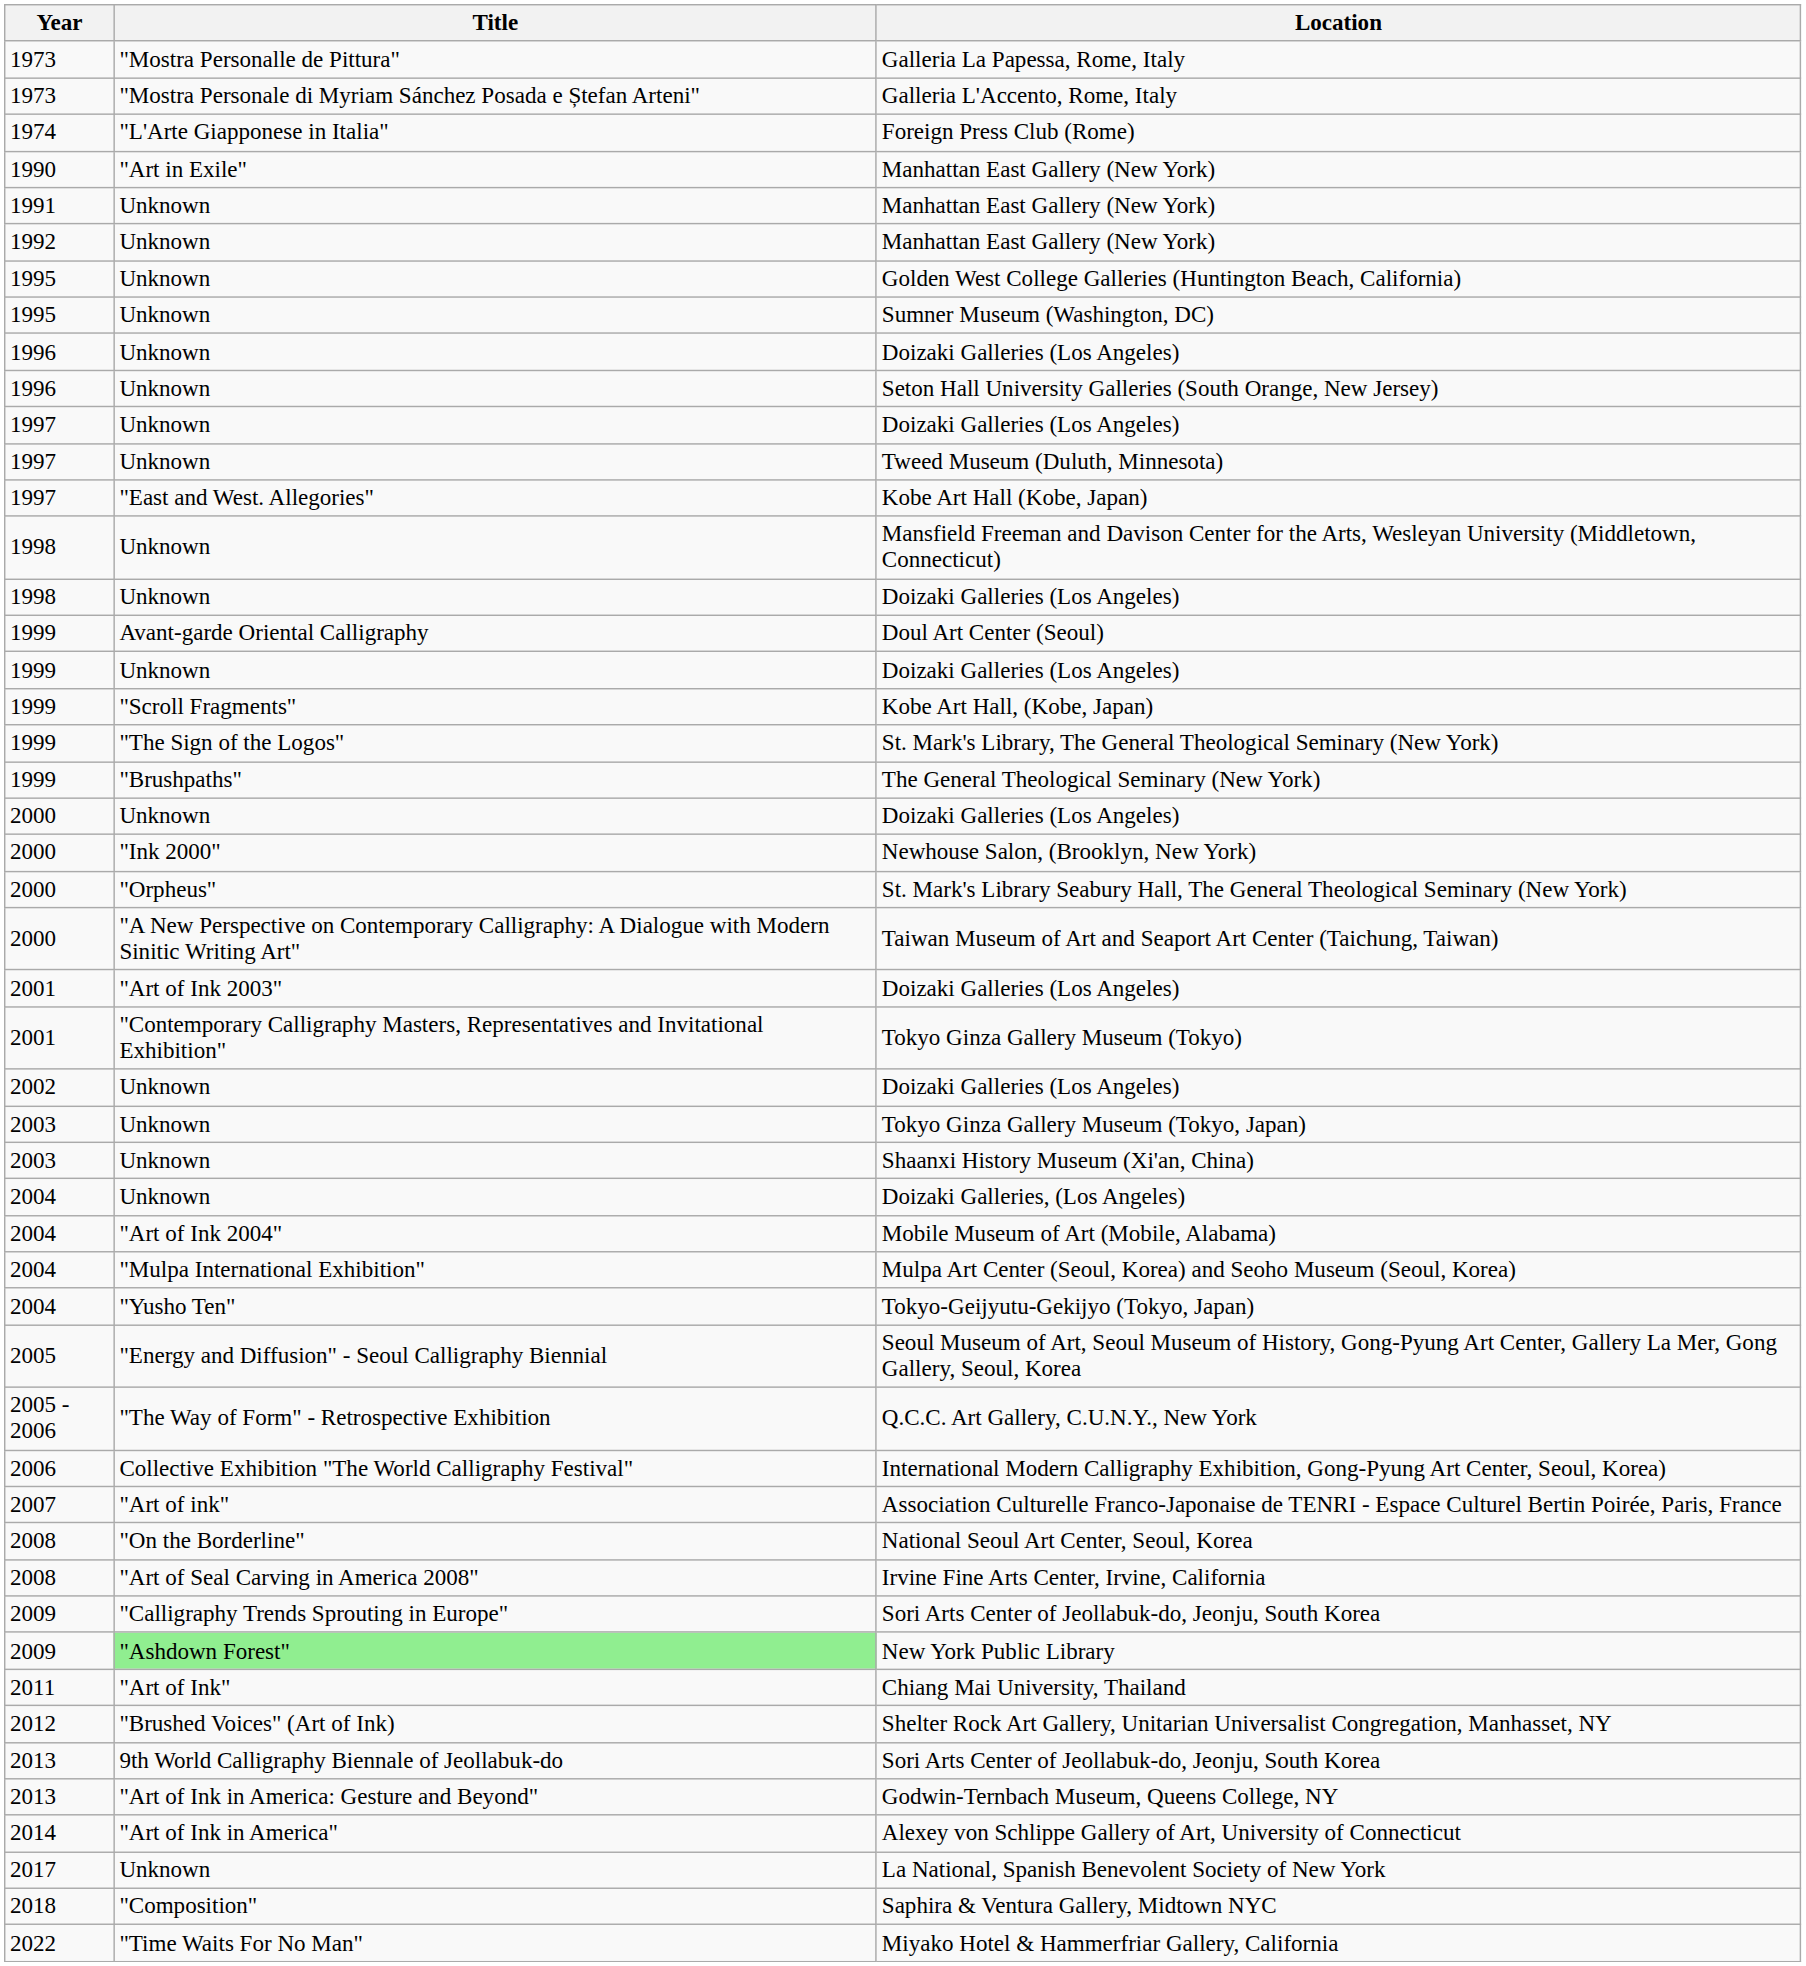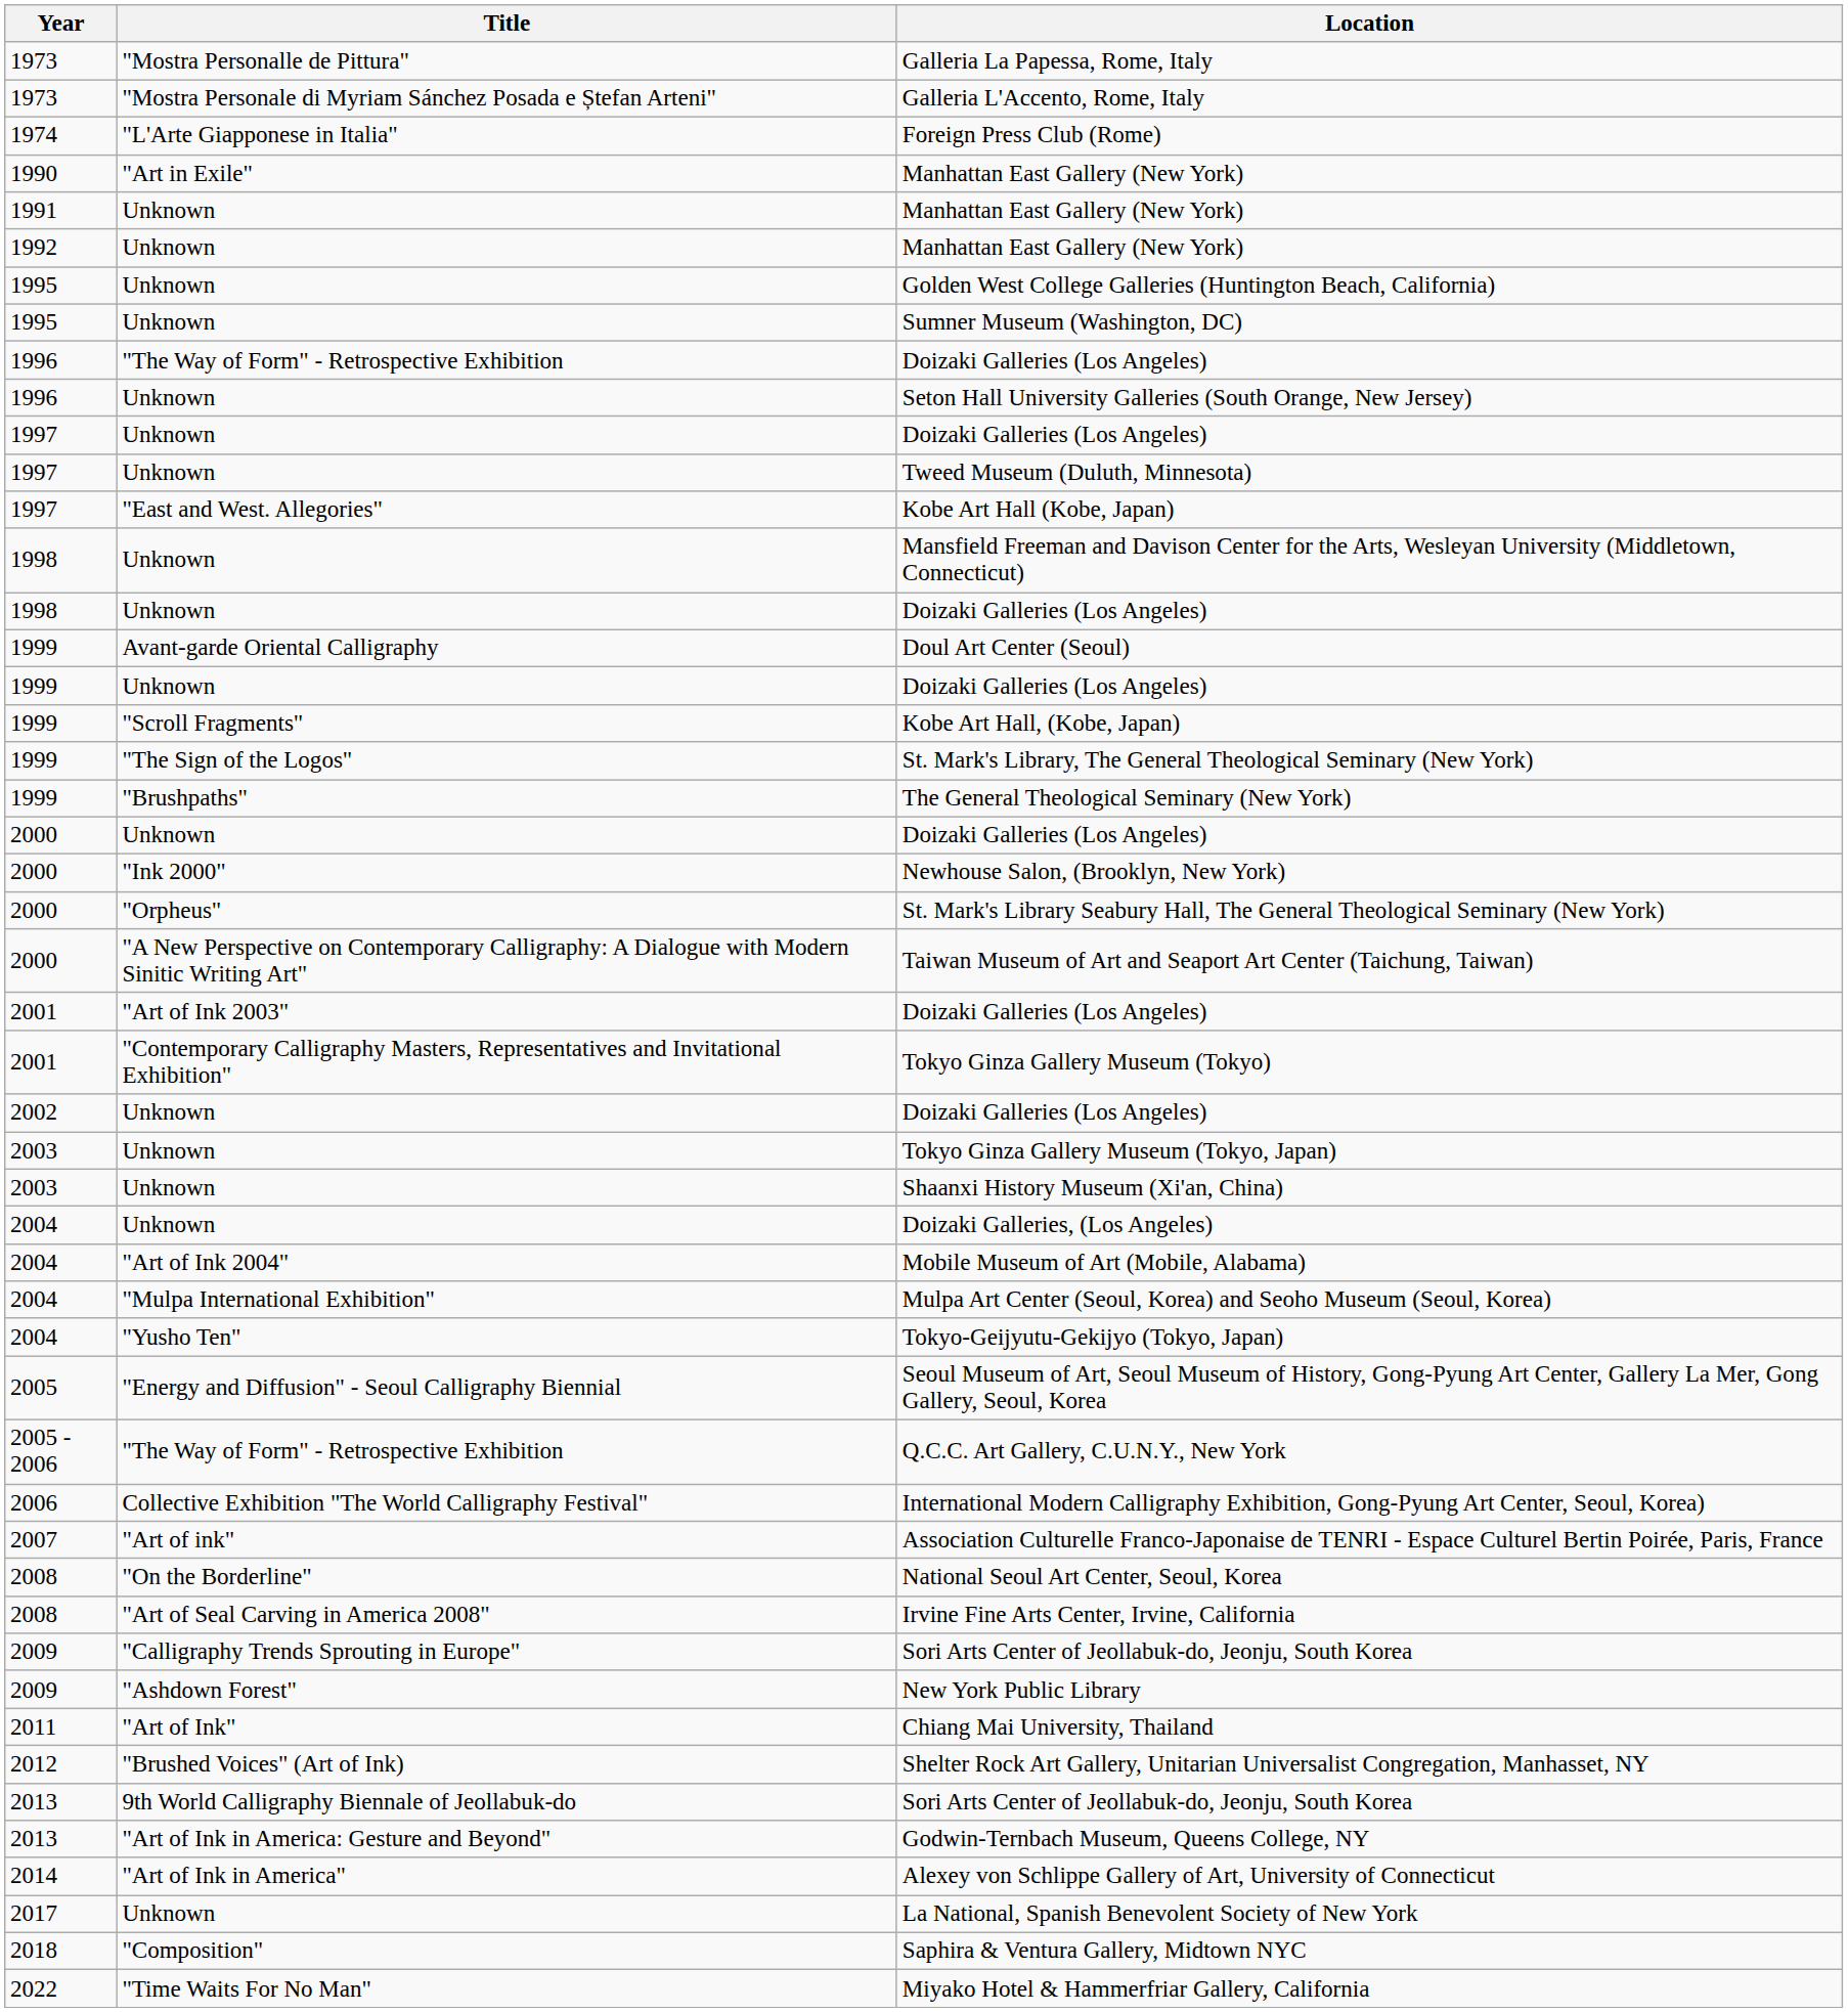1996 / Doizaki Galleries (Los Angeles) | Title: Unknown -> "The Way of Form" - Retrospective Exhibition
New York Public Library | Title: lightgreen background -> no background
